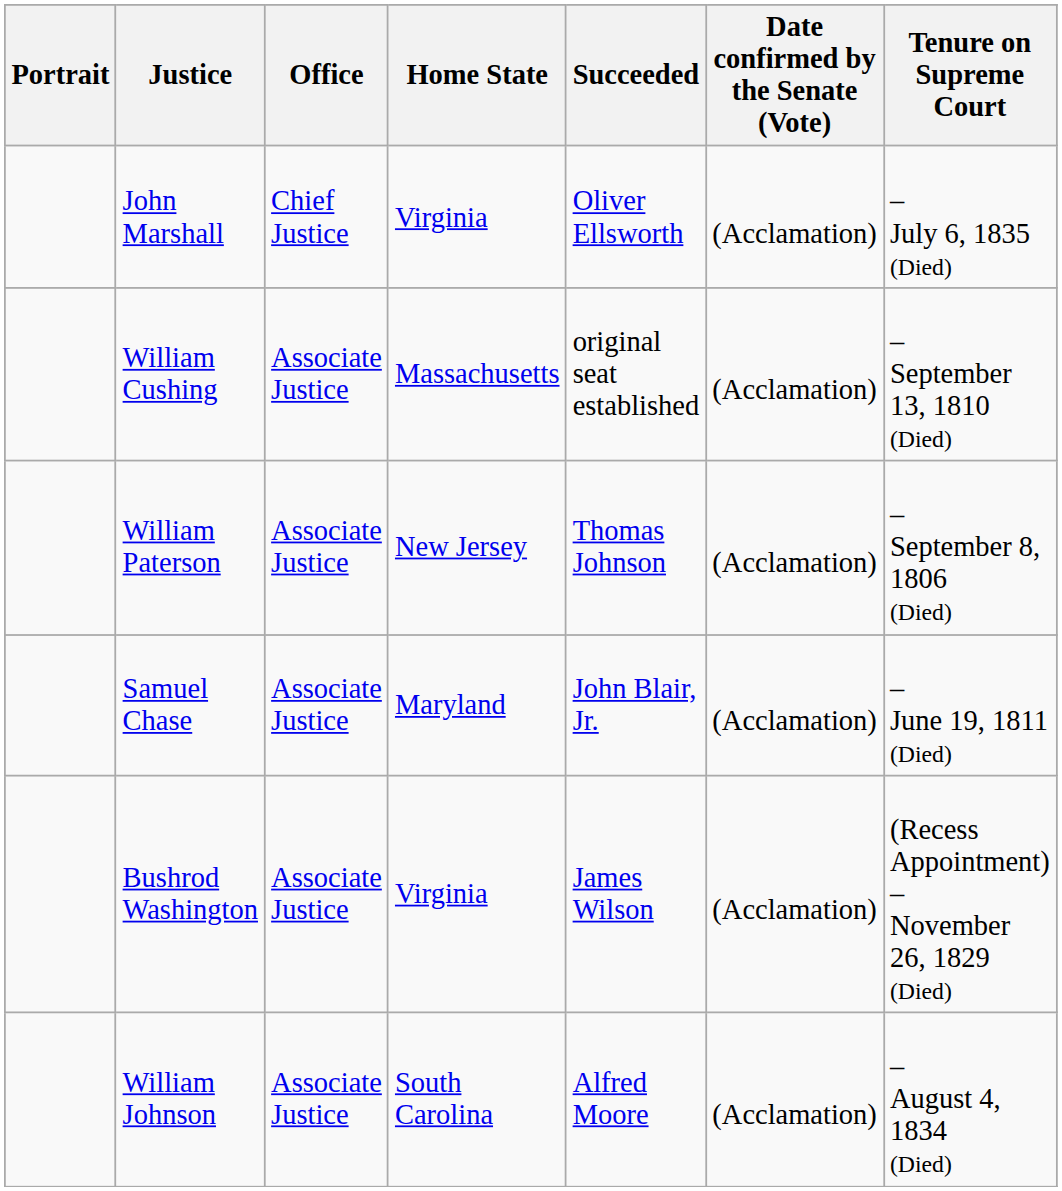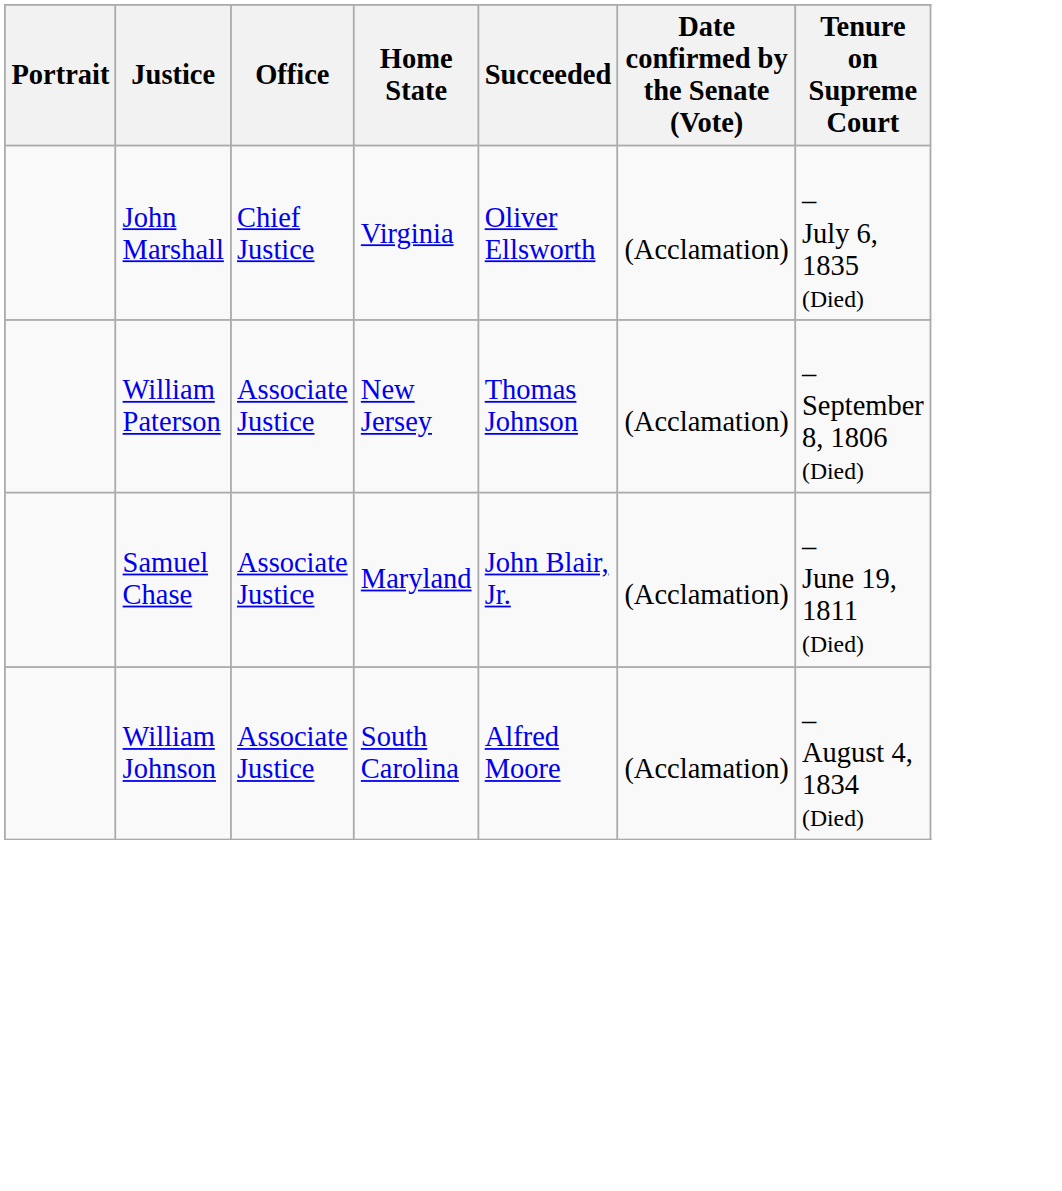- row: William Cushing | Associate Justice | Massachusetts | original seat established | (Acclamation) | – September 13, 1810 (Died)
- row: Bushrod Washington | Associate Justice | Virginia | James Wilson | (Acclamation) | (Recess Appointment) – November 26, 1829 (Died)
